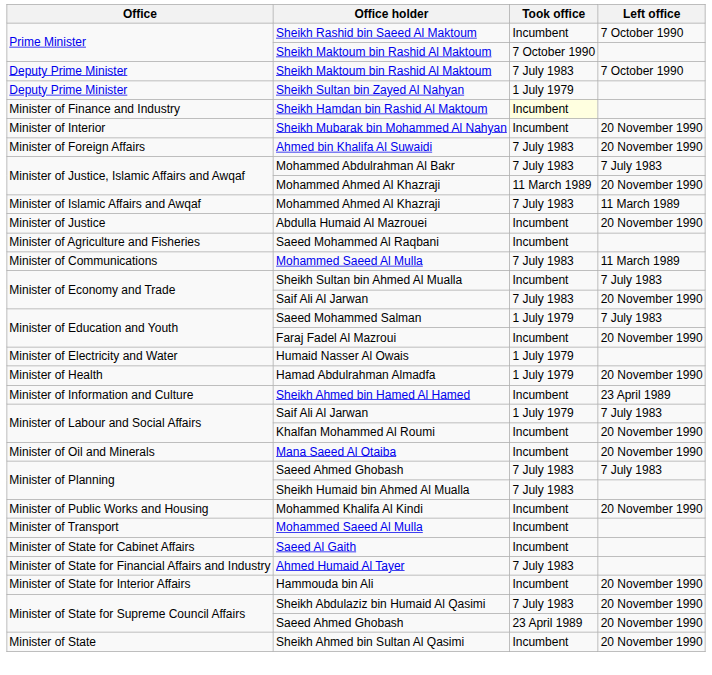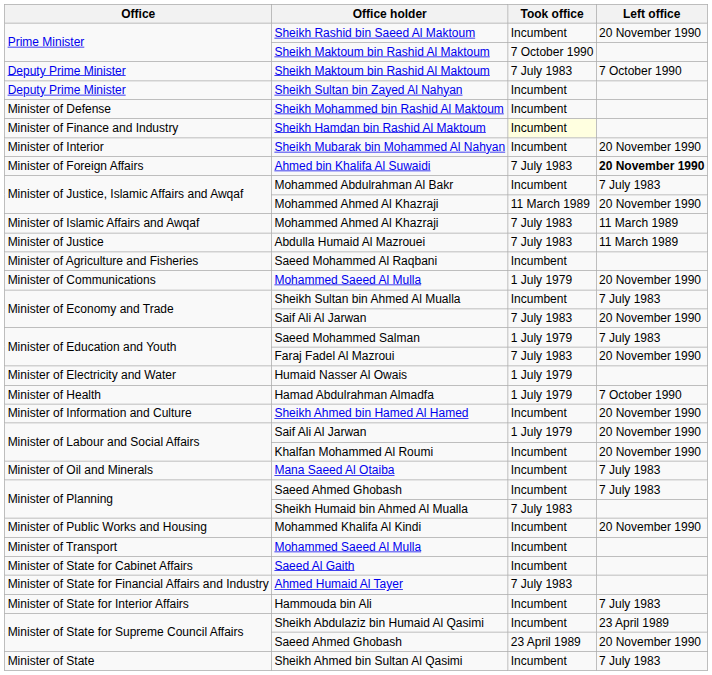Sheikh Rashid bin Saeed Al Maktoum | Left office: 7 October 1990 -> 20 November 1990
Sheikh Sultan bin Zayed Al Nahyan | Took office: 1 July 1979 -> Incumbent
+ row: Minister of Defense | Sheikh Mohammed bin Rashid Al Maktoum | Incumbent
Ahmed bin Khalifa Al Suwaidi | Left office: normal -> bold
Mohammed Abdulrahman Al Bakr | Took office: 7 July 1983 -> Incumbent
Abdulla Humaid Al Mazrouei | Took office: Incumbent -> 7 July 1983
Abdulla Humaid Al Mazrouei | Left office: 20 November 1990 -> 11 March 1989
Minister of Communications / Mohammed Saeed Al Mulla | Took office: 7 July 1983 -> 1 July 1979
Minister of Communications / Mohammed Saeed Al Mulla | Left office: 11 March 1989 -> 20 November 1990
Faraj Fadel Al Mazroui | Took office: Incumbent -> 7 July 1983
Hamad Abdulrahman Almadfa | Left office: 20 November 1990 -> 7 October 1990
Sheikh Ahmed bin Hamed Al Hamed | Left office: 23 April 1989 -> 20 November 1990
Minister of Labour and Social Affairs / Saif Ali Al Jarwan | Left office: 7 July 1983 -> 20 November 1990
Mana Saeed Al Otaiba | Left office: 20 November 1990 -> 7 July 1983
Minister of Planning / Saeed Ahmed Ghobash | Took office: 7 July 1983 -> Incumbent
Hammouda bin Ali | Left office: 20 November 1990 -> 7 July 1983
Sheikh Abdulaziz bin Humaid Al Qasimi | Took office: 7 July 1983 -> Incumbent
Sheikh Abdulaziz bin Humaid Al Qasimi | Left office: 20 November 1990 -> 23 April 1989
Sheikh Ahmed bin Sultan Al Qasimi | Left office: 20 November 1990 -> 7 July 1983
